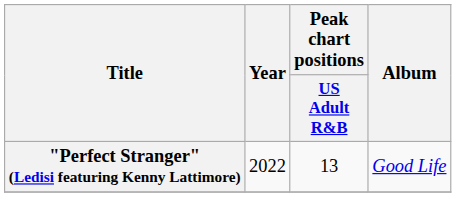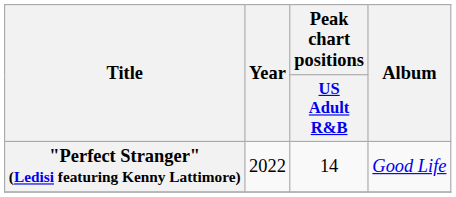"Perfect Stranger" (Ledisi featuring Kenny Lattimore) | Peak chart positions / US Adult R&B: 13 -> 14
